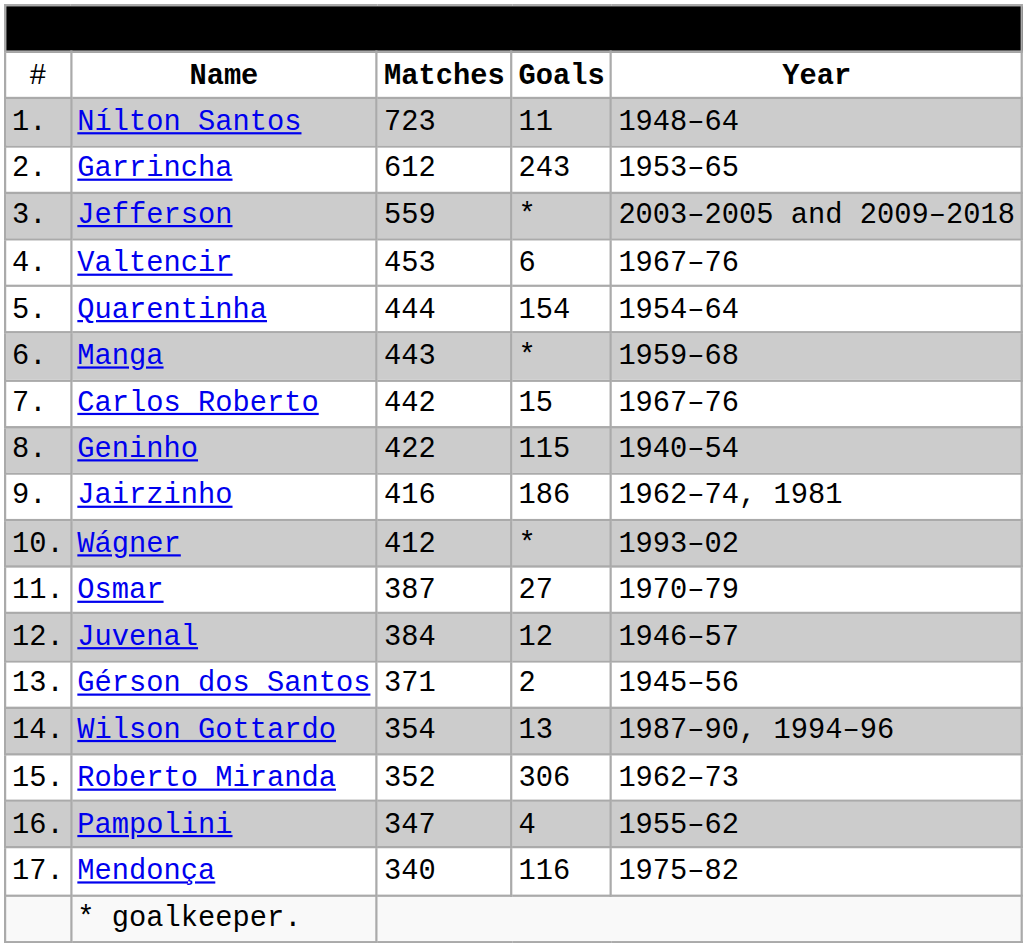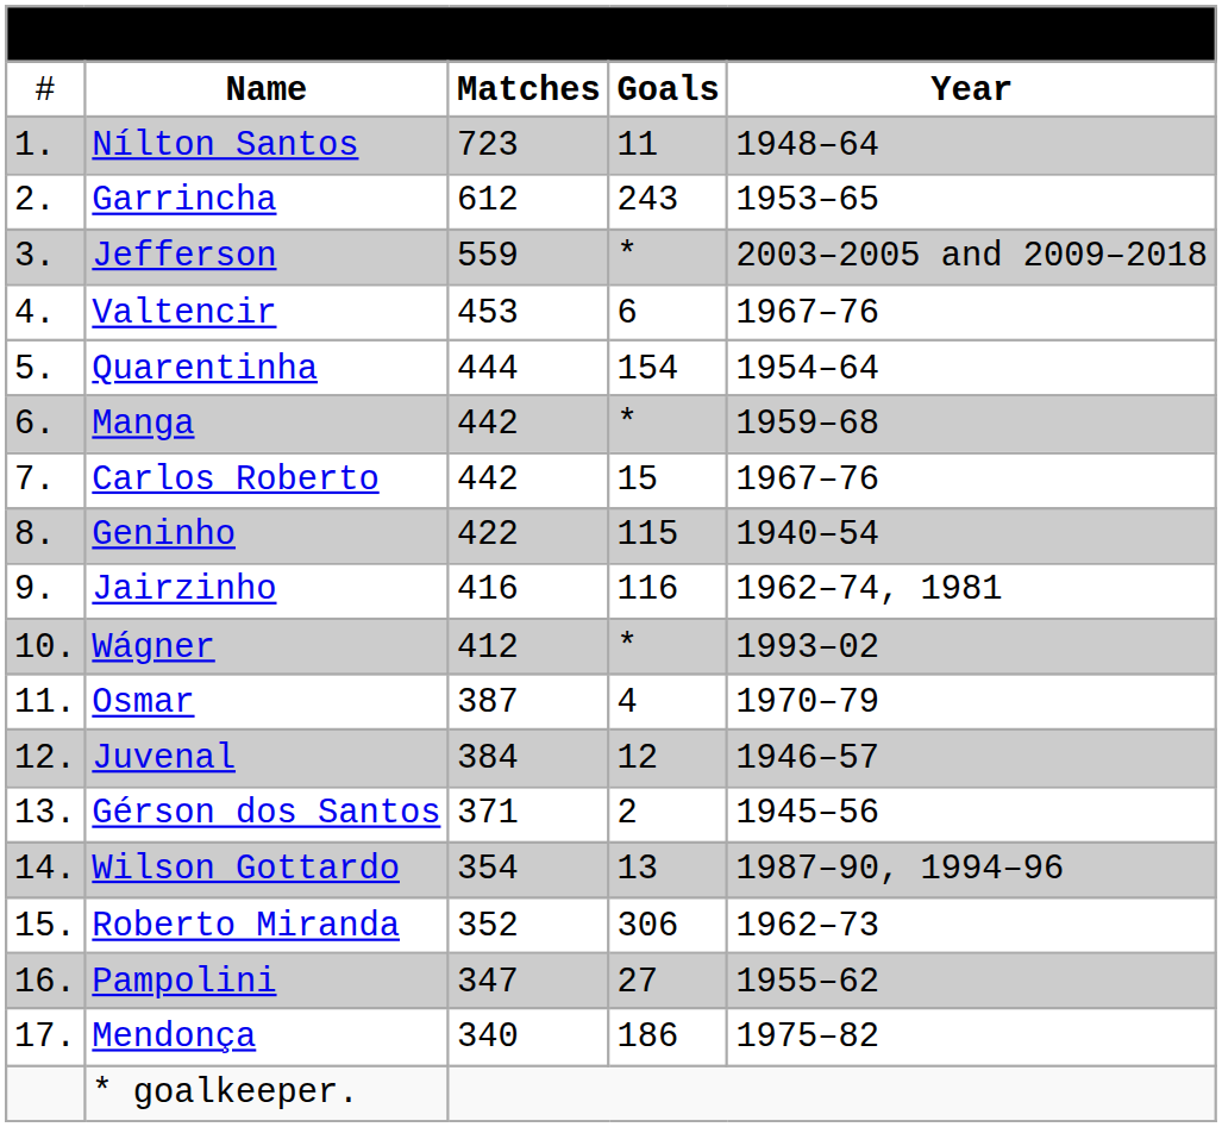Manga | column 3: 443 -> 442
Jairzinho | column 4: 186 -> 116
Osmar | column 4: 27 -> 4
Pampolini | column 4: 4 -> 27
Mendonça | column 4: 116 -> 186
